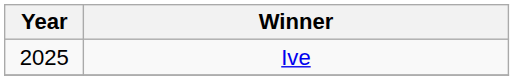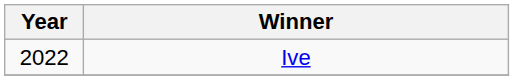Ive | Year: 2025 -> 2022
